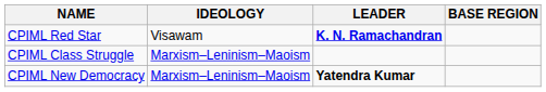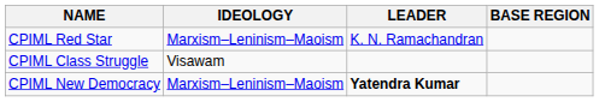CPIML Red Star | IDEOLOGY: Visawam -> Marxism–Leninism–Maoism
CPIML Red Star | LEADER: bold -> normal
CPIML Class Struggle | IDEOLOGY: Marxism–Leninism–Maoism -> Visawam
